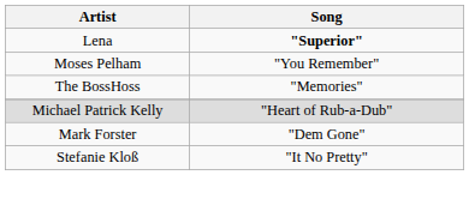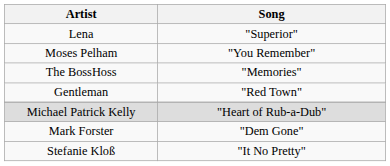Lena | Song: bold -> normal
+ row: Gentleman | "Red Town"
